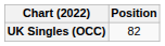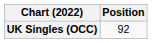UK Singles (OCC) | Position: 82 -> 92
